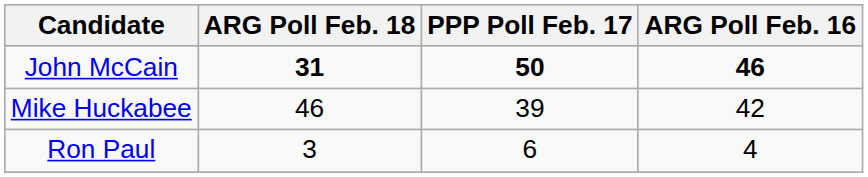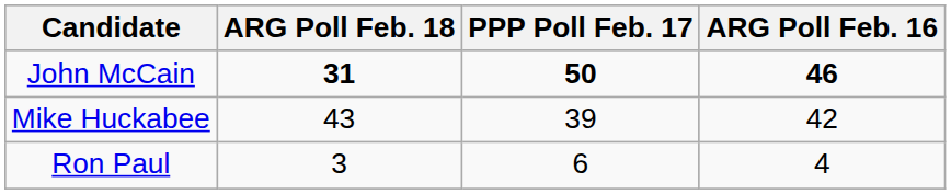Mike Huckabee | ARG Poll Feb. 18: 46 -> 43
